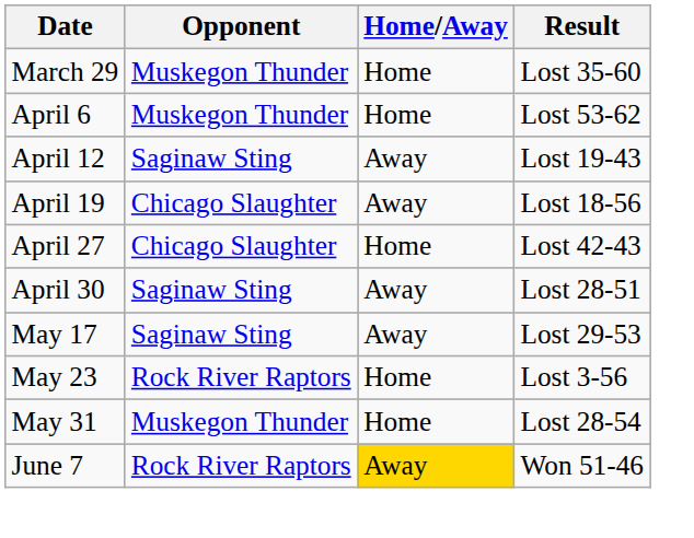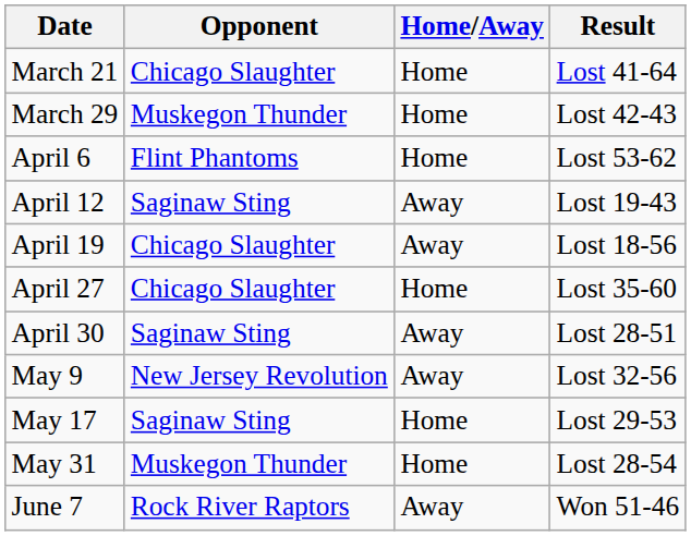+ row: March 21 | Chicago Slaughter | Home | Lost 41-64
March 29 | Result: Lost 35-60 -> Lost 42-43
April 6 | Opponent: Muskegon Thunder -> Flint Phantoms
April 27 | Result: Lost 42-43 -> Lost 35-60
+ row: May 9 | New Jersey Revolution | Away | Lost 32-56
May 17 | Home/Away: Away -> Home
- row: May 23 | Rock River Raptors | Home | Lost 3-56
June 7 | Home/Away: gold background -> no background
